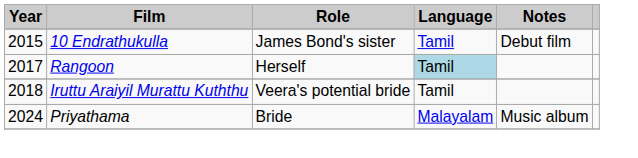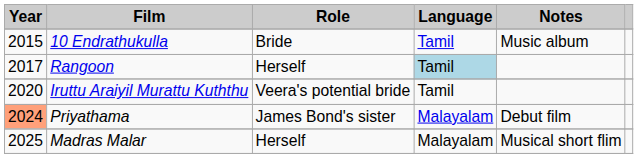10 Endrathukulla | Role: James Bond's sister -> Bride
10 Endrathukulla | Notes: Debut film -> Music album
Iruttu Araiyil Murattu Kuththu | Year: 2018 -> 2020
Priyathama | Year: no background -> lightsalmon background
Priyathama | Role: Bride -> James Bond's sister
Priyathama | Notes: Music album -> Debut film
+ row: 2025 | Madras Malar | Herself | Malayalam | Musical short flim
